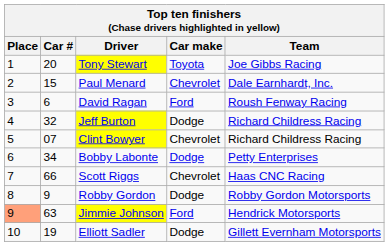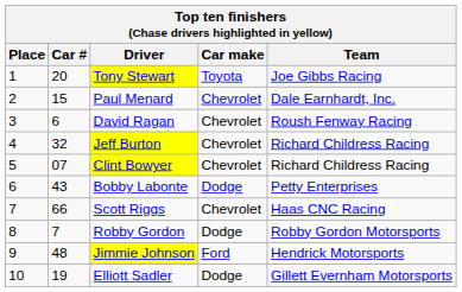David Ragan | Car make: Ford -> Chevrolet
Jeff Burton | Car make: Dodge -> Chevrolet
Bobby Labonte | Car #: 34 -> 43
Robby Gordon | Car #: 9 -> 7
Jimmie Johnson | Place: lightsalmon background -> no background
Jimmie Johnson | Car #: 63 -> 48
